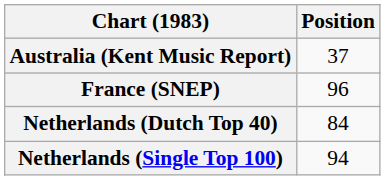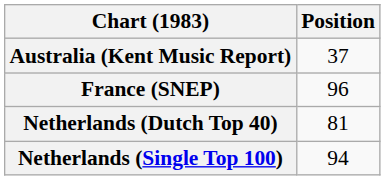Netherlands (Dutch Top 40) | Position: 84 -> 81
